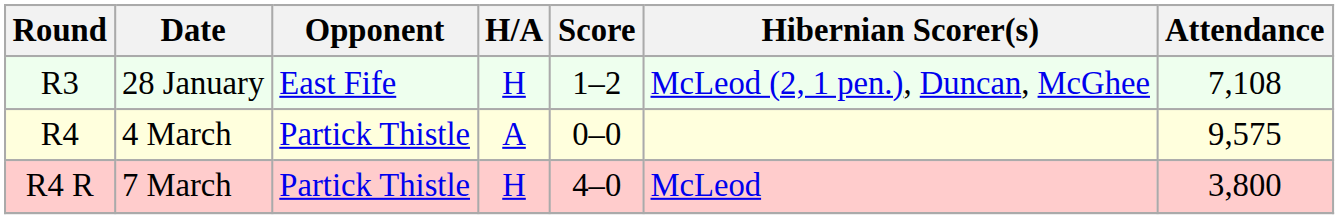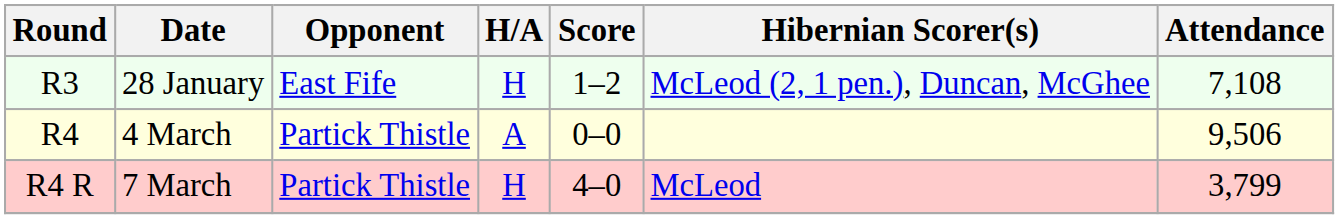4 March | Attendance: 9,575 -> 9,506
7 March | Attendance: 3,800 -> 3,799
